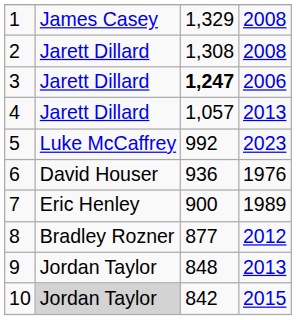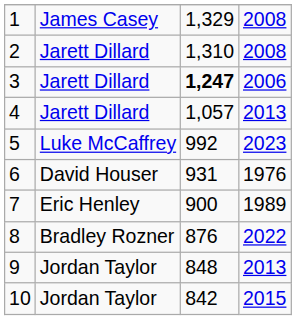2 | column 3: 1,308 -> 1,310
6 | column 3: 936 -> 931
8 | column 3: 877 -> 876
8 | column 4: 2012 -> 2022
10 | column 2: lightgrey background -> no background
